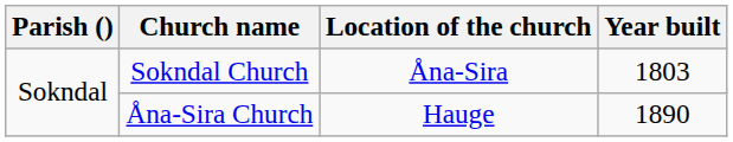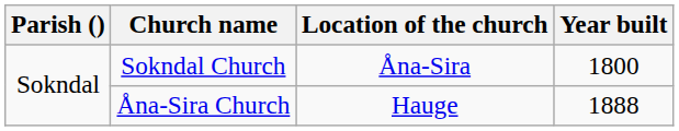Sokndal Church | Year built: 1803 -> 1800
Åna-Sira Church | Year built: 1890 -> 1888
